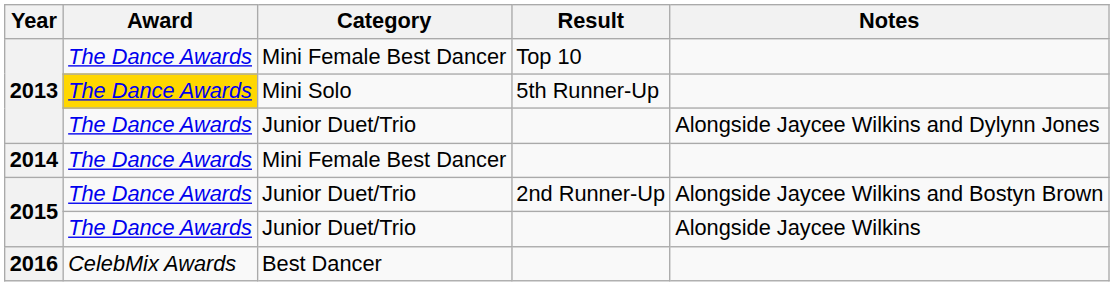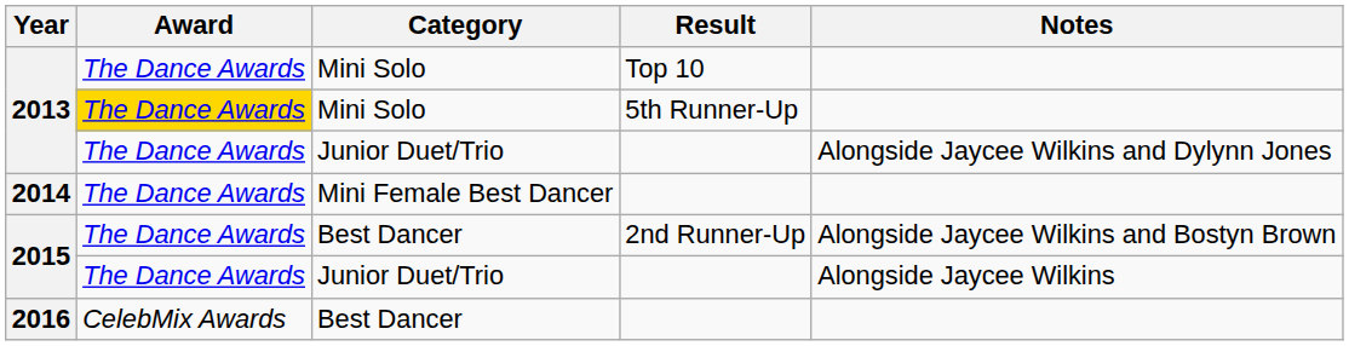2013 / Top 10 | Category: Mini Female Best Dancer -> Mini Solo
2015 / 2nd Runner-Up | Category: Junior Duet/Trio -> Best Dancer
